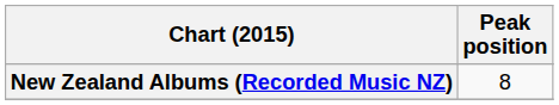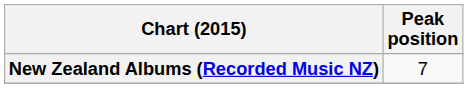New Zealand Albums (Recorded Music NZ) | Peak position: 8 -> 7
